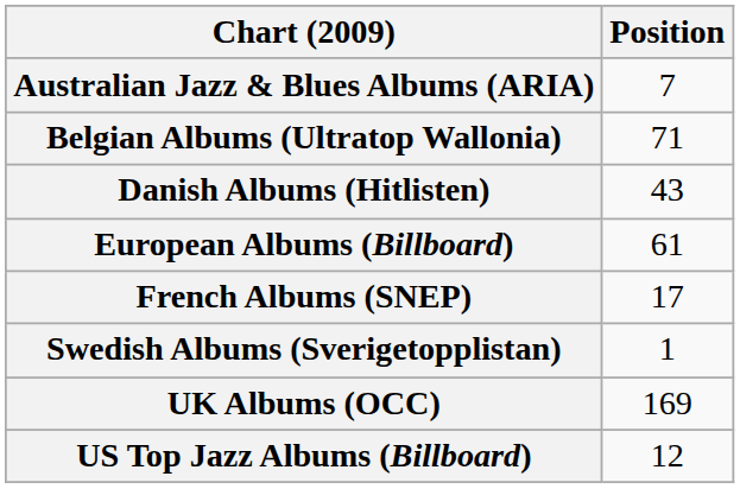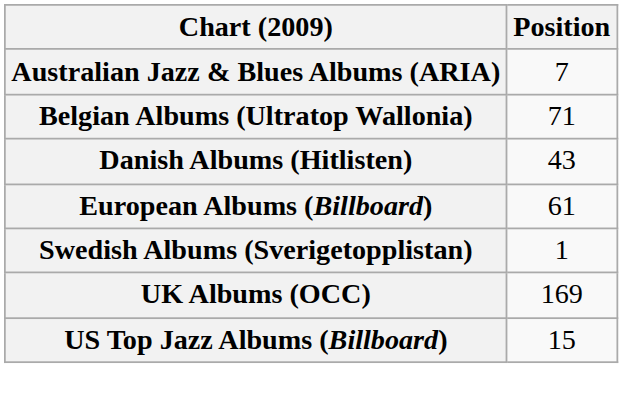- row: French Albums (SNEP) | 17
US Top Jazz Albums (Billboard) | Position: 12 -> 15
